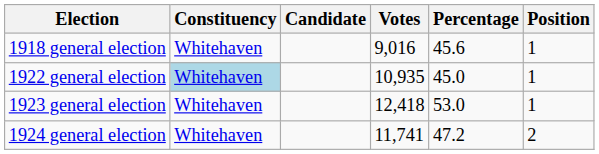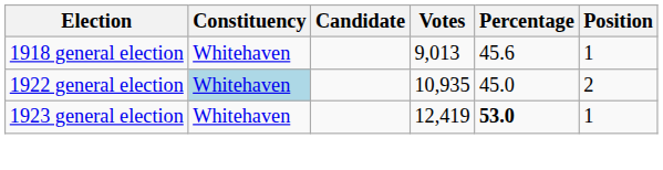1918 general election | Votes: 9,016 -> 9,013
1922 general election | Position: 1 -> 2
1923 general election | Votes: 12,418 -> 12,419
1923 general election | Percentage: normal -> bold
- row: 1924 general election | Whitehaven | 11,741 | 47.2 | 2
